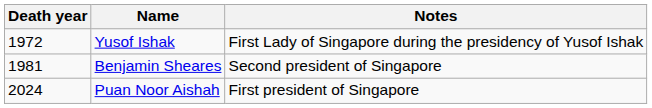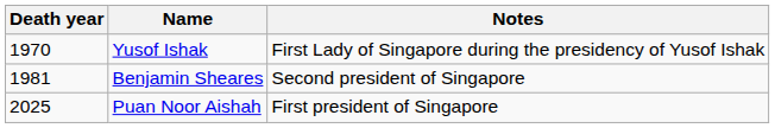Yusof Ishak | Death year: 1972 -> 1970
Puan Noor Aishah | Death year: 2024 -> 2025
